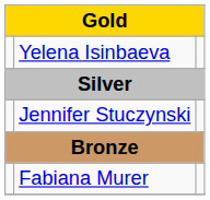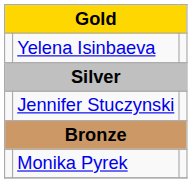- row: Fabiana Murer
+ row: Monika Pyrek
